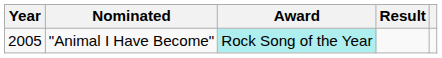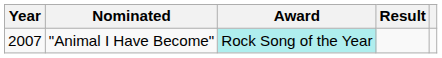"Animal I Have Become" | Year: 2005 -> 2007
